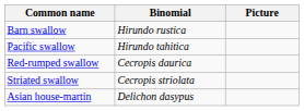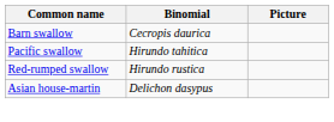Barn swallow | Binomial: Hirundo rustica -> Cecropis daurica
Red-rumped swallow | Binomial: Cecropis daurica -> Hirundo rustica
- row: Striated swallow | Cecropis striolata
